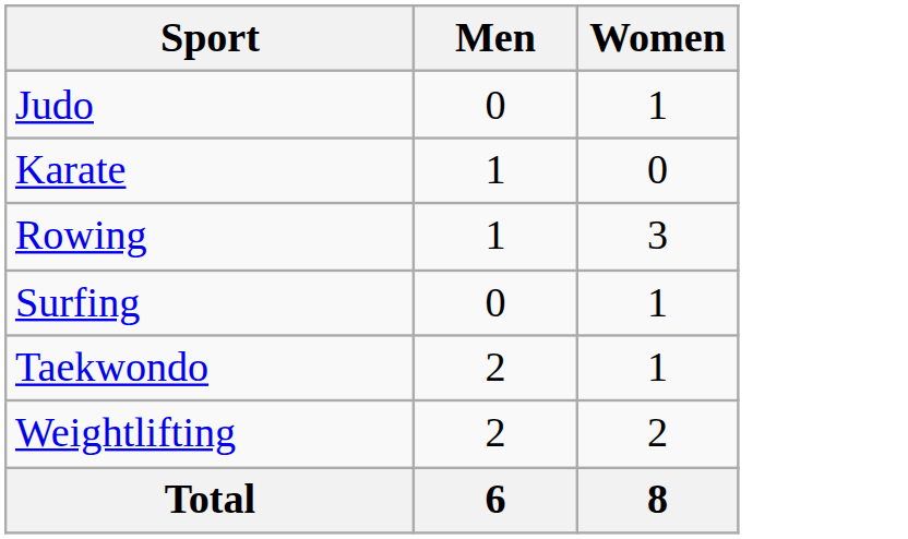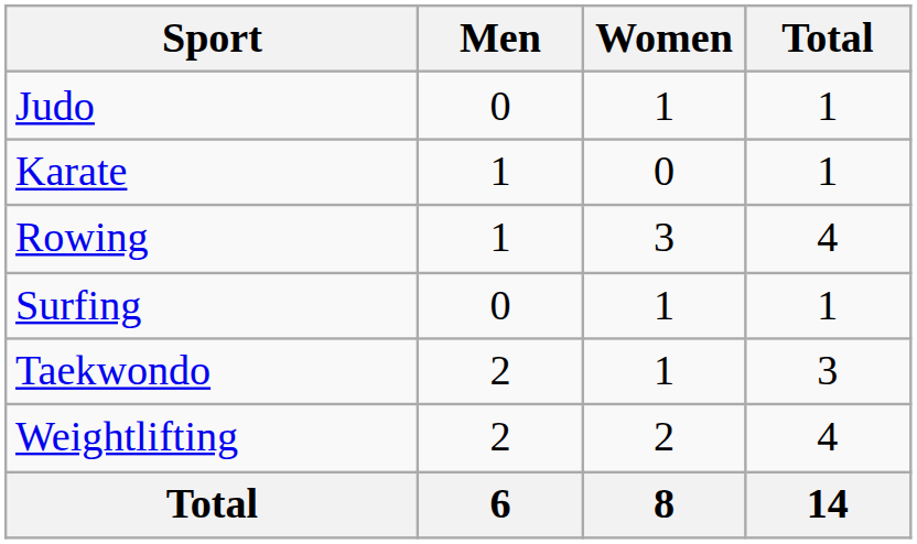+ column: Total | 1 | 1 | 4 | 1 | 3 | 4 | 14
